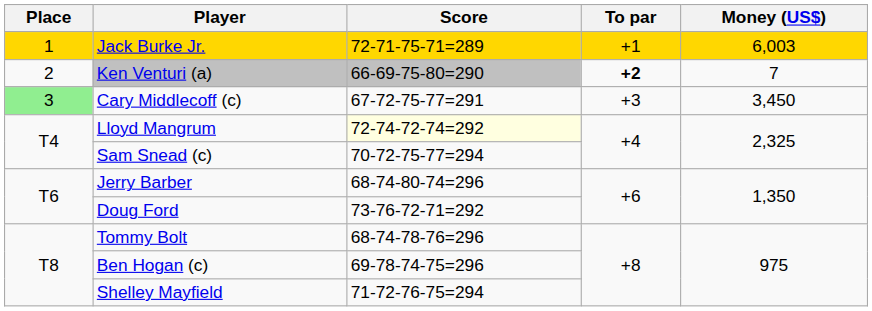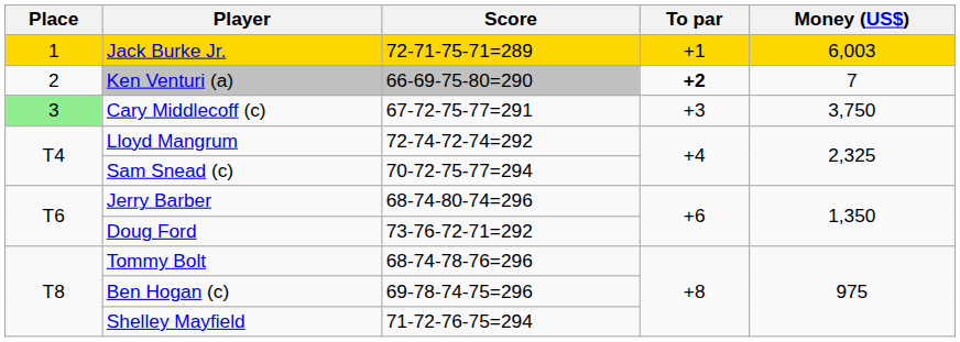Cary Middlecoff (c) | Money (US$): 3,450 -> 3,750
Lloyd Mangrum | Score: lightyellow background -> no background
